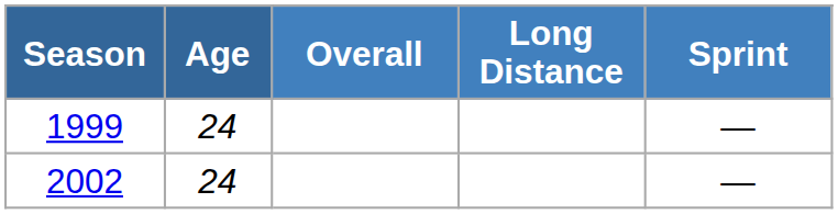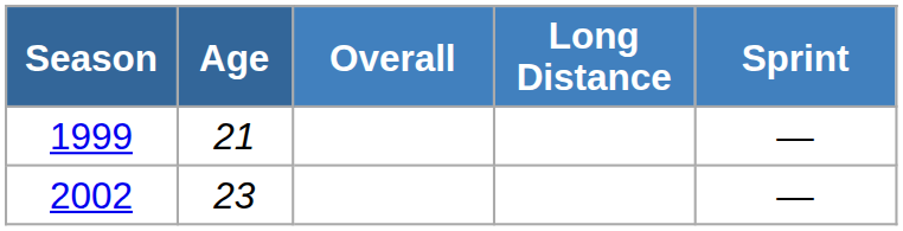1999 | Age: 24 -> 21
2002 | Age: 24 -> 23
